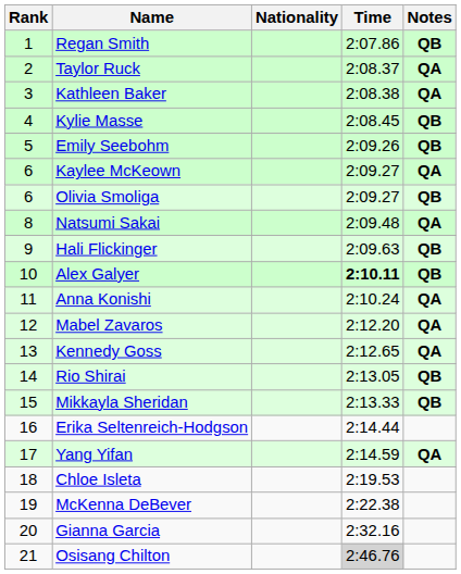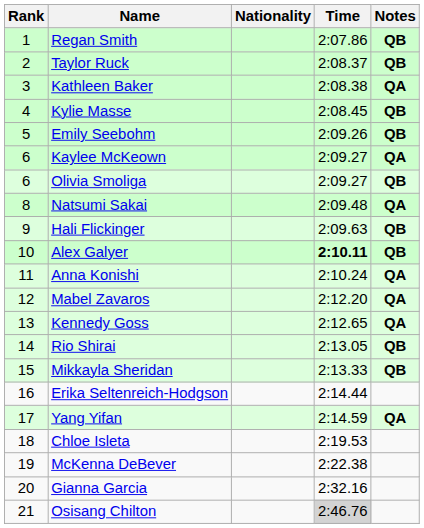Taylor Ruck | Notes: QA -> QB
